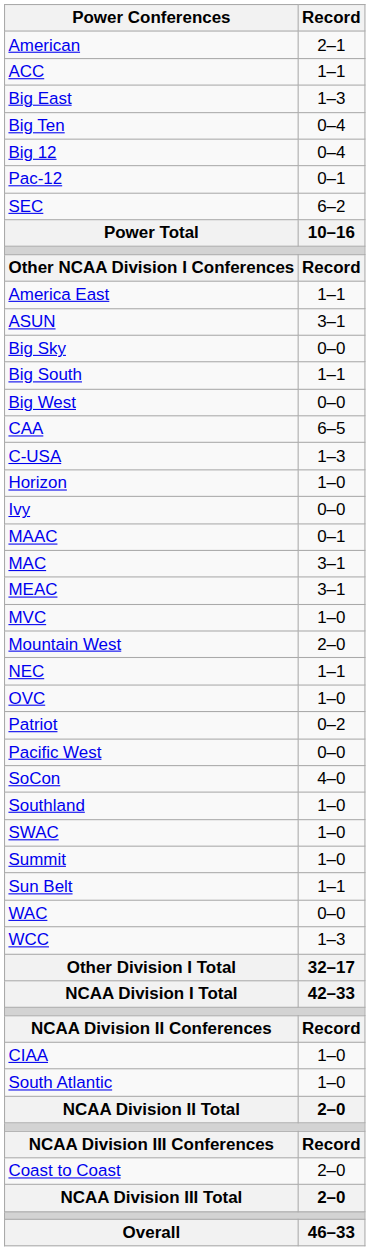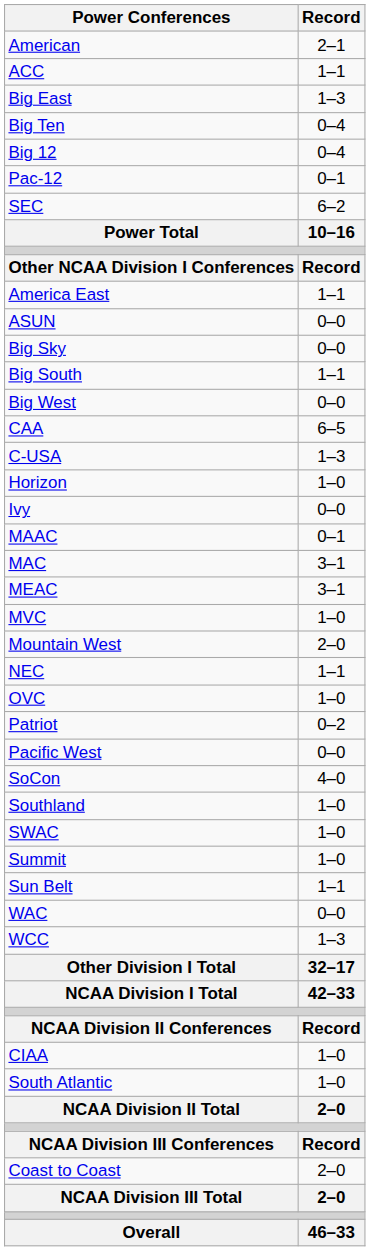ASUN | Record: 3–1 -> 0–0
